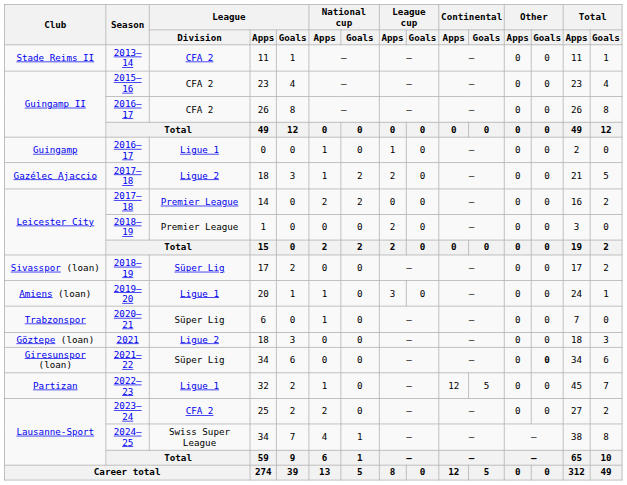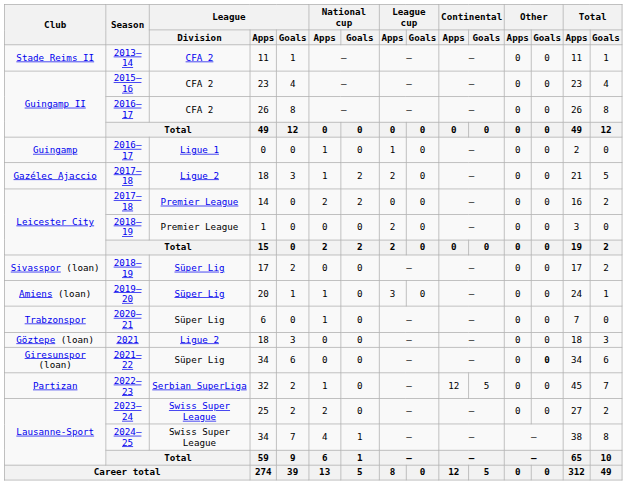20 | League / Division: Ligue 1 -> Süper Lig
32 | League / Division: Ligue 1 -> Serbian SuperLiga
25 | League / Division: CFA 2 -> Swiss Super League
